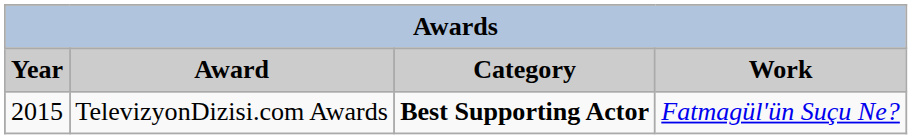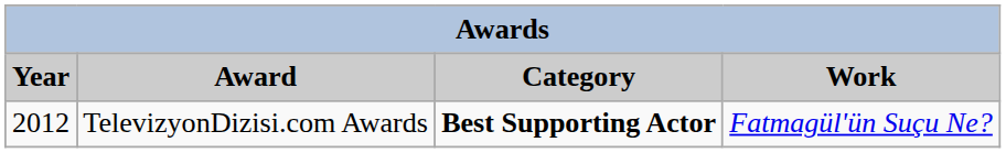TelevizyonDizisi.com Awards | Year: 2015 -> 2012
